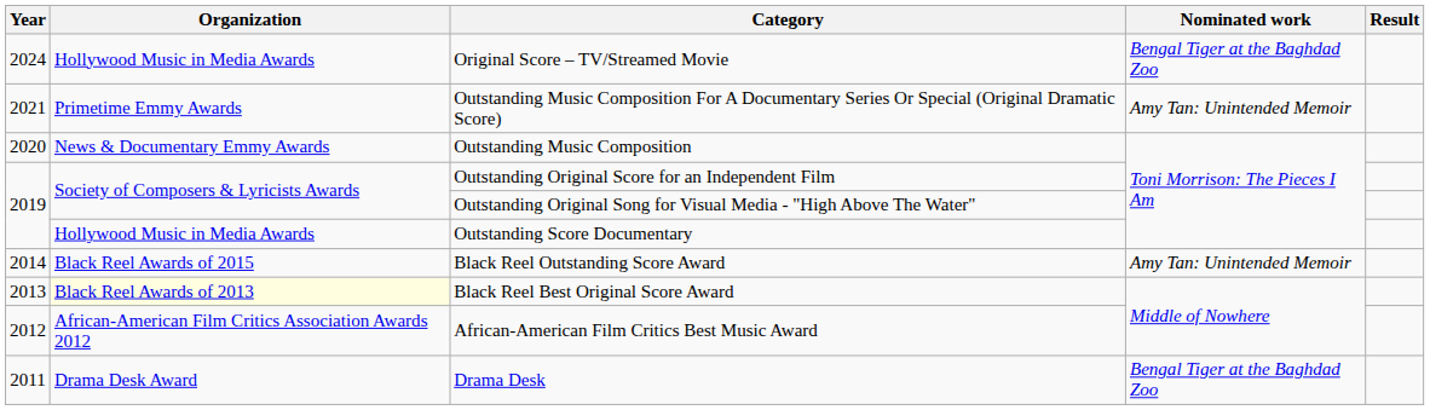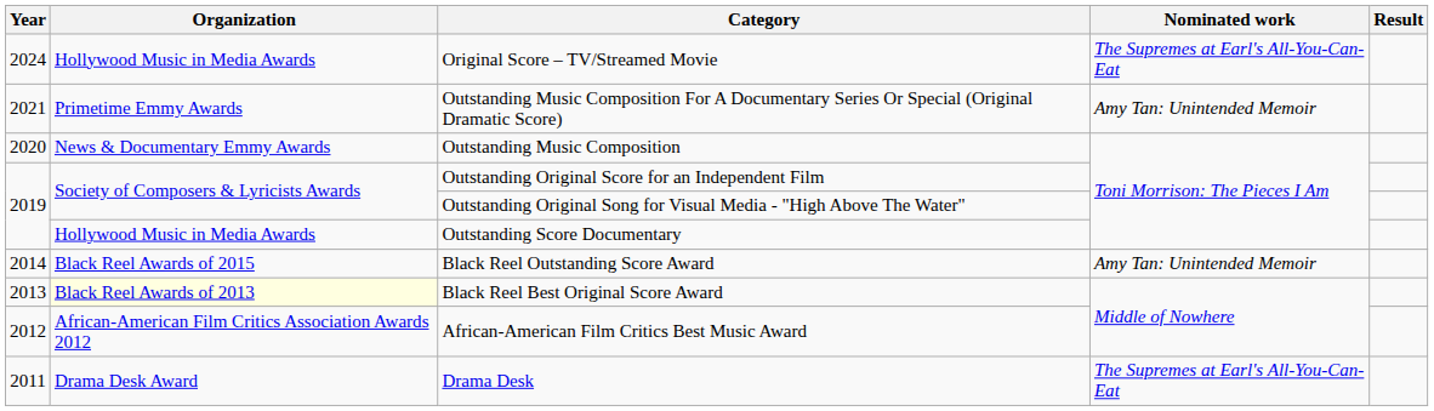Original Score – TV/Streamed Movie | Nominated work: Bengal Tiger at the Baghdad Zoo -> The Supremes at Earl's All-You-Can-Eat
Drama Desk | Nominated work: Bengal Tiger at the Baghdad Zoo -> The Supremes at Earl's All-You-Can-Eat
